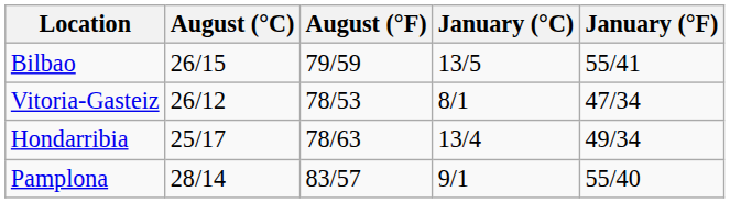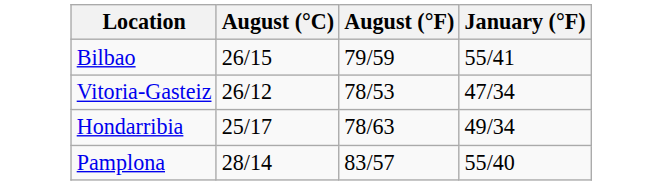- column: January (°C) | 13/5 | 8/1 | 13/4 | 9/1
